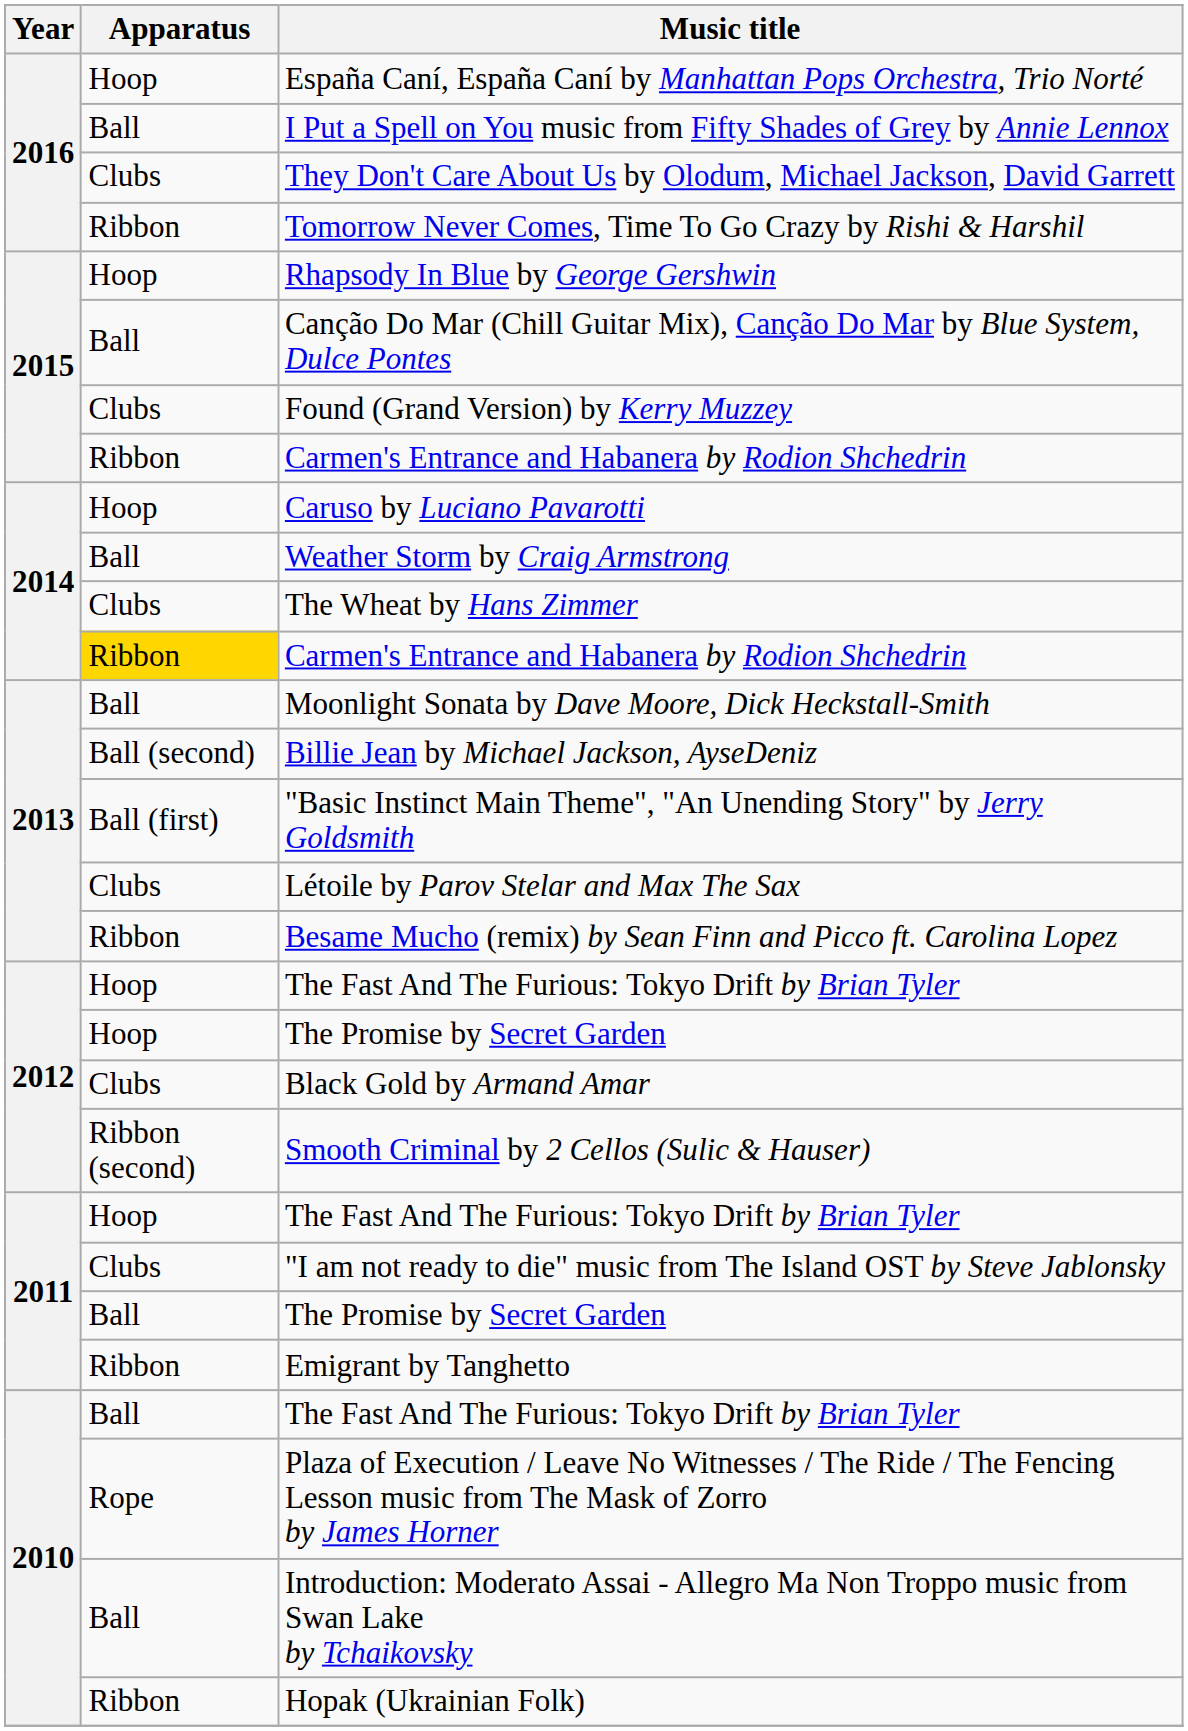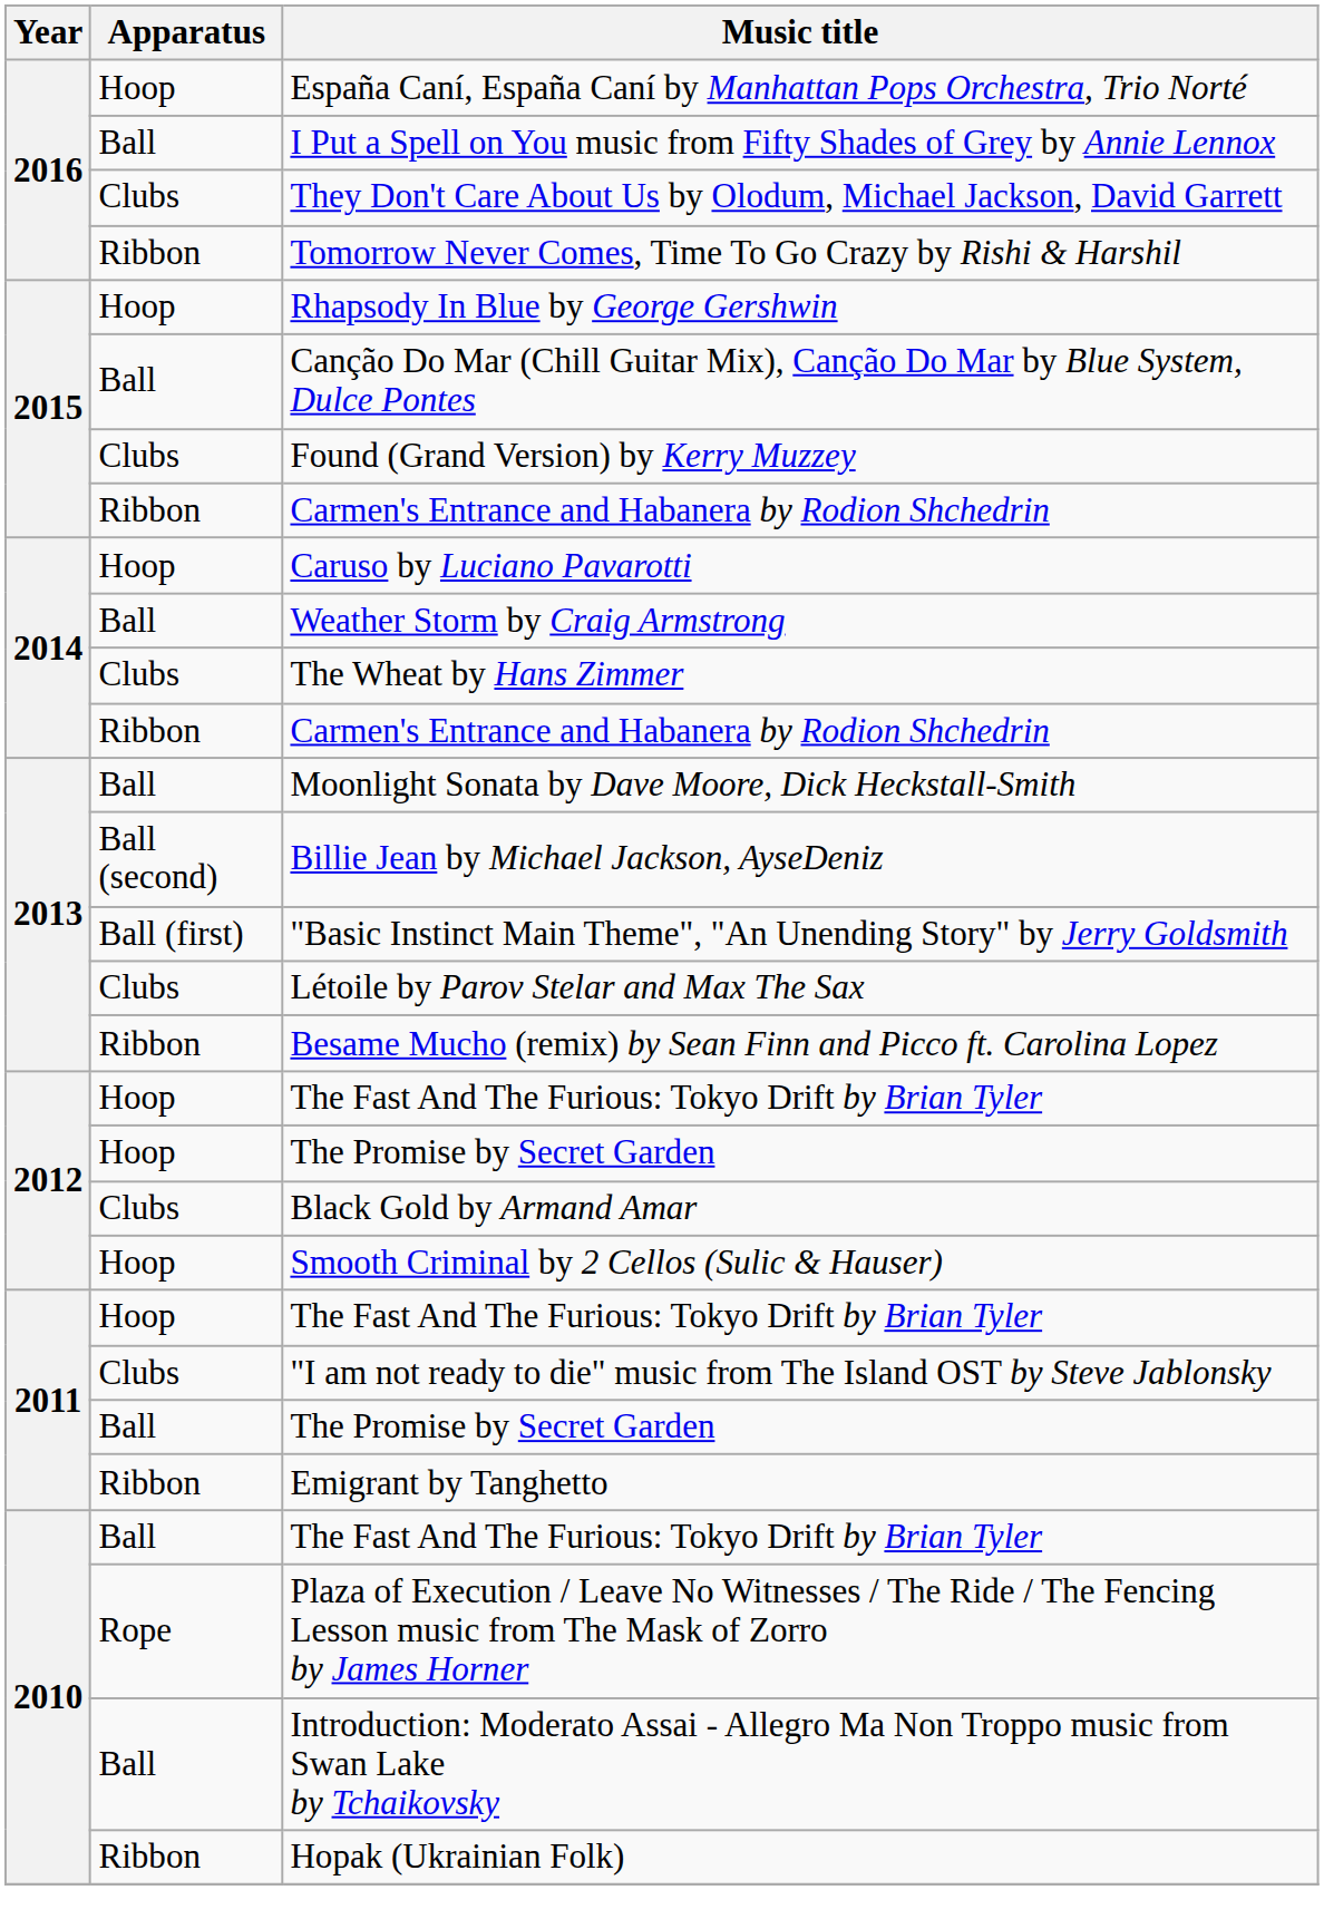2014 / Carmen's Entrance and Habanera by Rodion Shchedrin | Apparatus: gold background -> no background
Smooth Criminal by 2 Cellos (Sulic & Hauser) | Apparatus: Ribbon (second) -> Hoop
